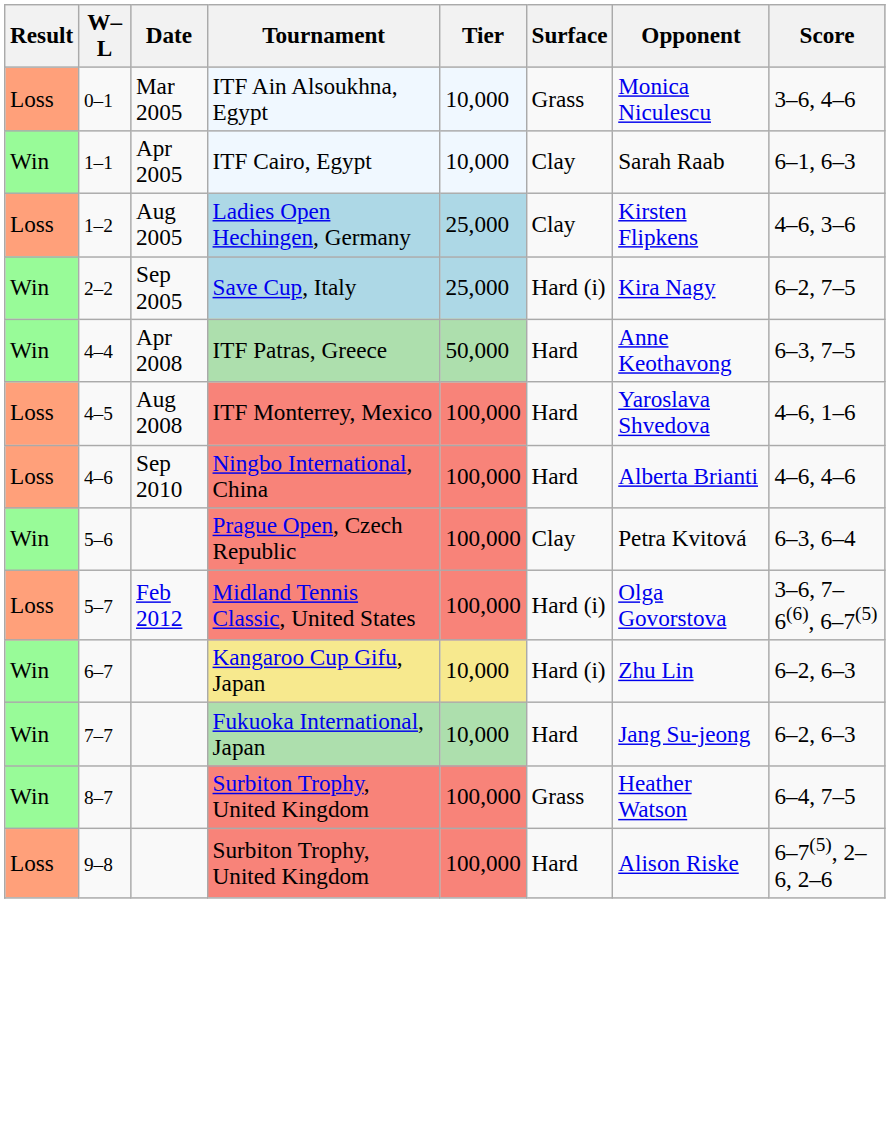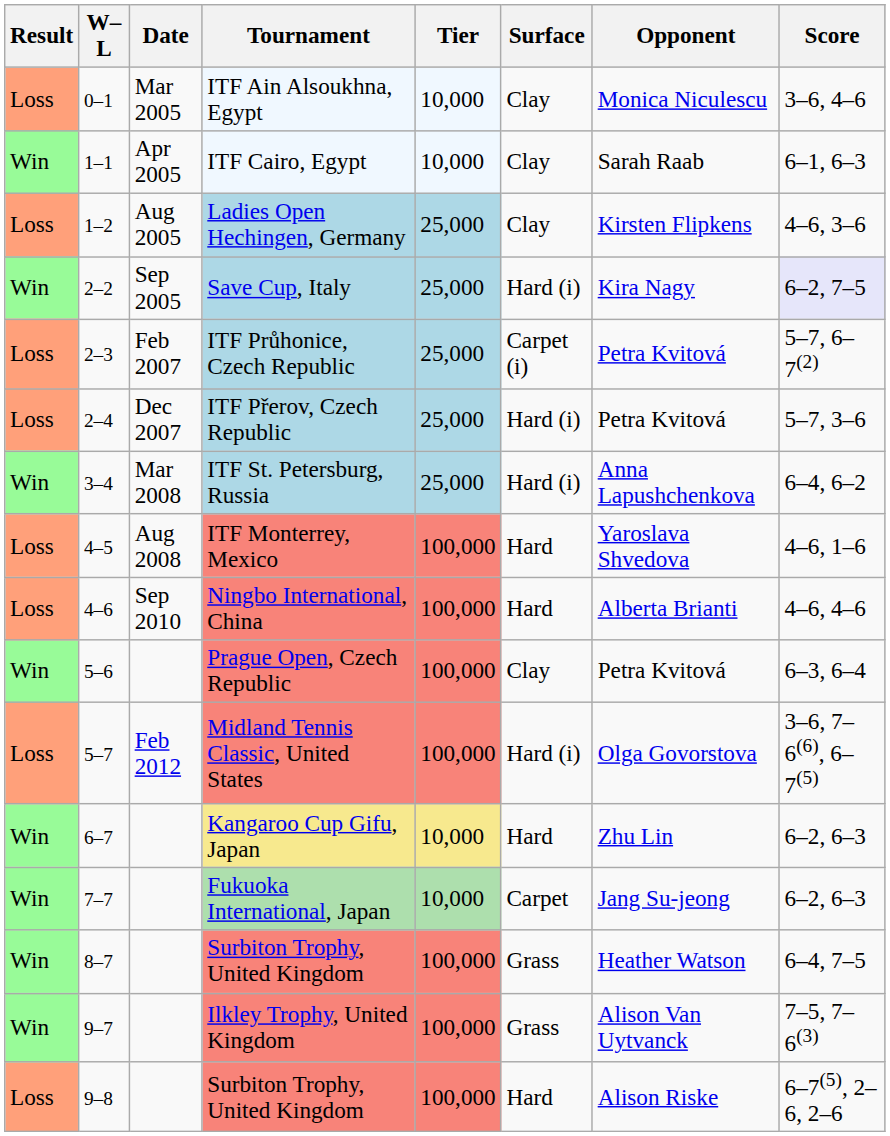ITF Ain Alsoukhna, Egypt | Surface: Grass -> Clay
Save Cup, Italy | Score: no background -> lavender background
+ row: Loss | 2–3 | Feb 2007 | ITF Průhonice, Czech Republic | 25,000 | Carpet (i) | Petra Kvitová | 5–7, 6–7(2)
+ row: Loss | 2–4 | Dec 2007 | ITF Přerov, Czech Republic | 25,000 | Hard (i) | Petra Kvitová | 5–7, 3–6
+ row: Win | 3–4 | Mar 2008 | ITF St. Petersburg, Russia | 25,000 | Hard (i) | Anna Lapushchenkova | 6–4, 6–2
- row: Win | 4–4 | Apr 2008 | ITF Patras, Greece | 50,000 | Hard | Anne Keothavong | 6–3, 7–5
Kangaroo Cup Gifu, Japan | Surface: Hard (i) -> Hard
Fukuoka International, Japan | Surface: Hard -> Carpet
+ row: Win | 9–7 | Ilkley Trophy, United Kingdom | 100,000 | Grass | Alison Van Uytvanck | 7–5, 7–6(3)
